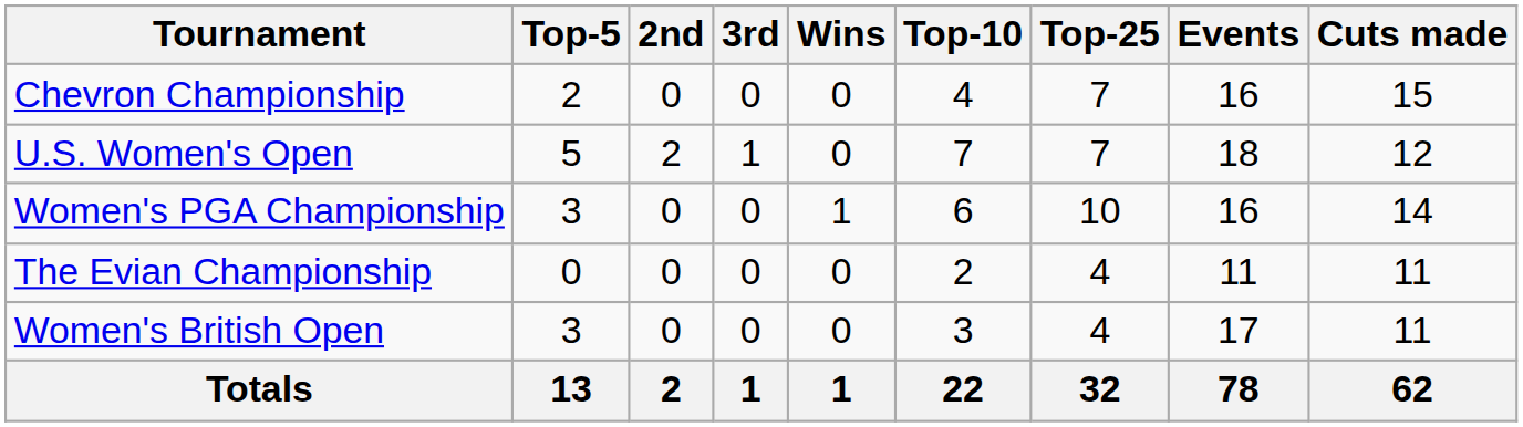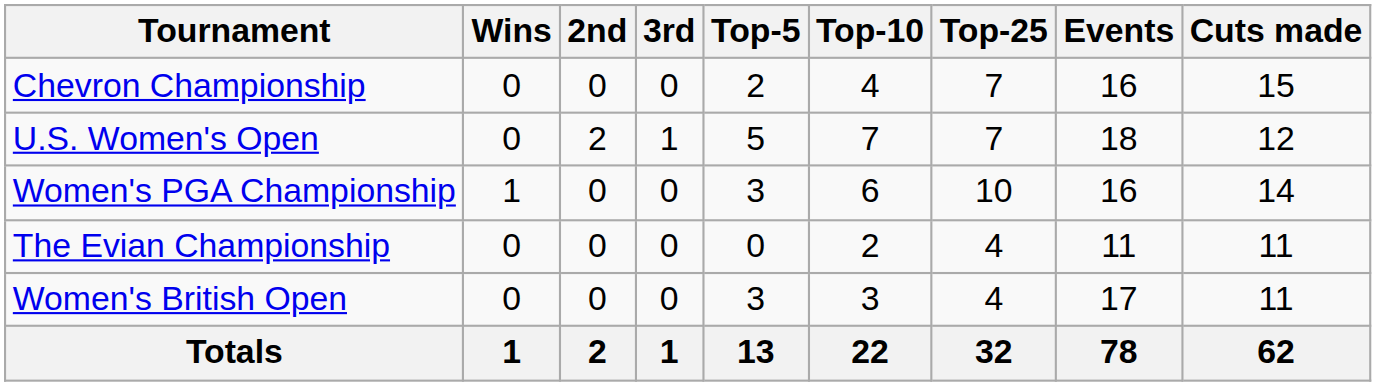columns swapped: Wins <-> Top-5
